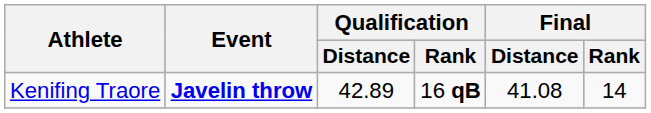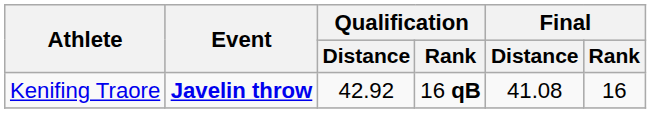Kenifing Traore | Qualification / Distance: 42.89 -> 42.92
Kenifing Traore | Final / Rank: 14 -> 16
